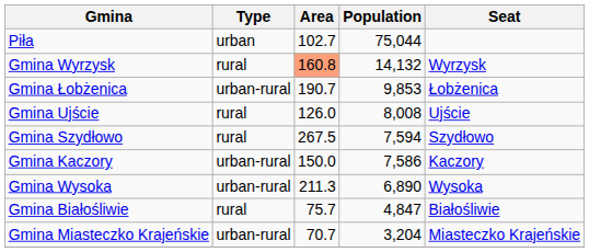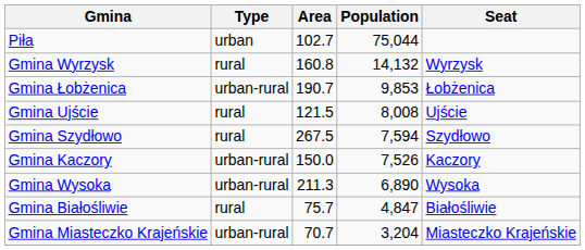Gmina Wyrzysk | Area: lightsalmon background -> no background
Gmina Ujście | Area: 126.0 -> 121.5
Gmina Kaczory | Population: 7,586 -> 7,526
